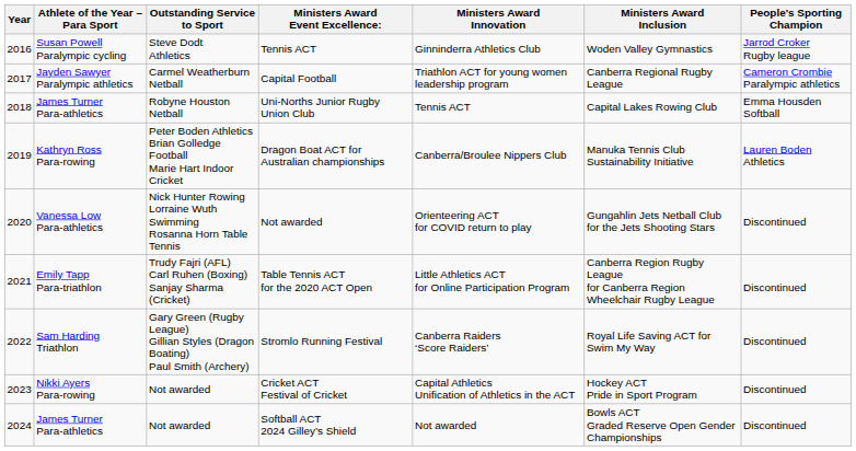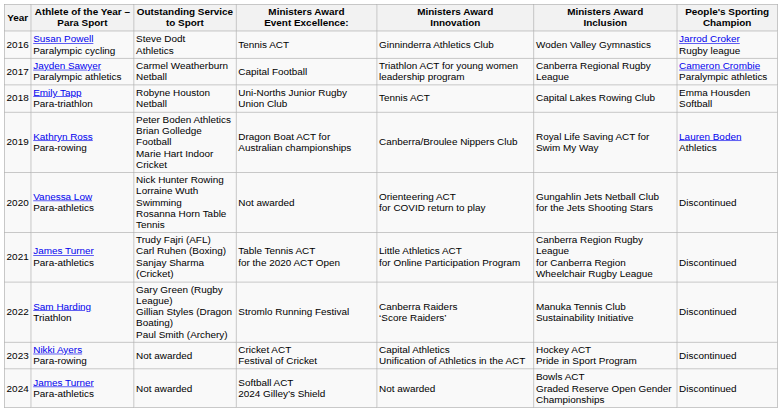Uni-Norths Junior Rugby Union Club | Athlete of the Year – Para Sport: James Turner Para-athletics -> Emily Tapp Para-triathlon
Dragon Boat ACT for Australian championships | Ministers Award Inclusion: Manuka Tennis Club Sustainability Initiative -> Royal Life Saving ACT for Swim My Way
Table Tennis ACT for the 2020 ACT Open | Athlete of the Year – Para Sport: Emily Tapp Para-triathlon -> James Turner Para-athletics
Stromlo Running Festival | Ministers Award Inclusion: Royal Life Saving ACT for Swim My Way -> Manuka Tennis Club Sustainability Initiative
